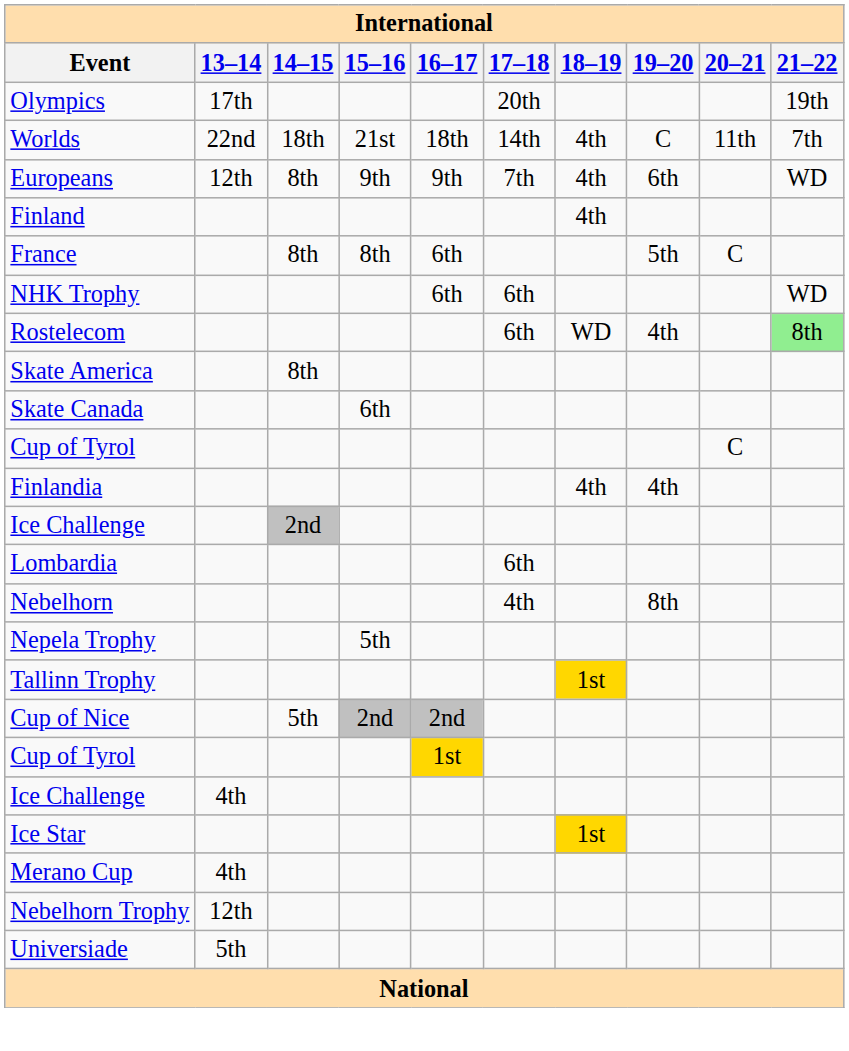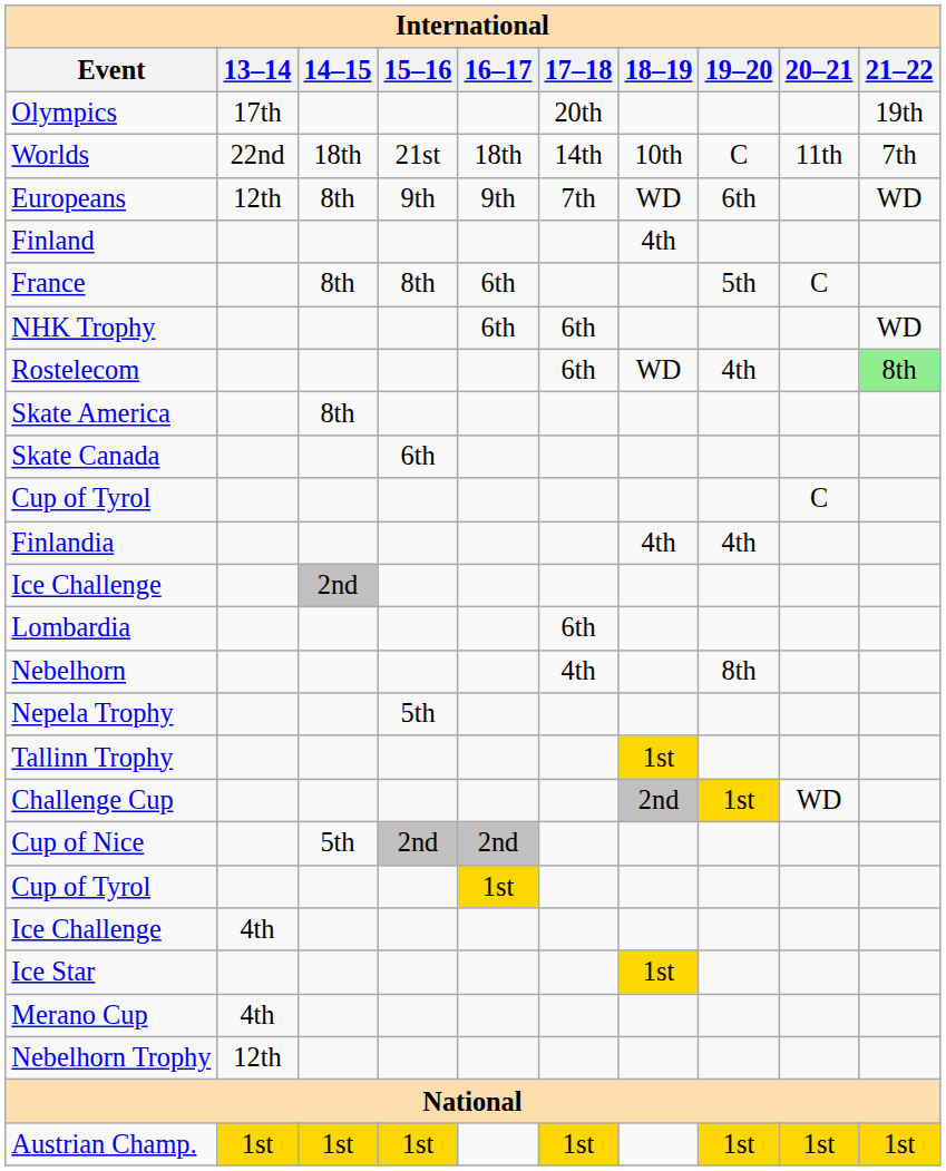Worlds | 18–19: 4th -> 10th
Europeans | 18–19: 4th -> WD
+ row: Challenge Cup | 2nd | 1st | WD
- row: Universiade | 5th
+ row: Austrian Champ. | 1st | 1st | 1st | 1st | 1st | 1st | 1st
